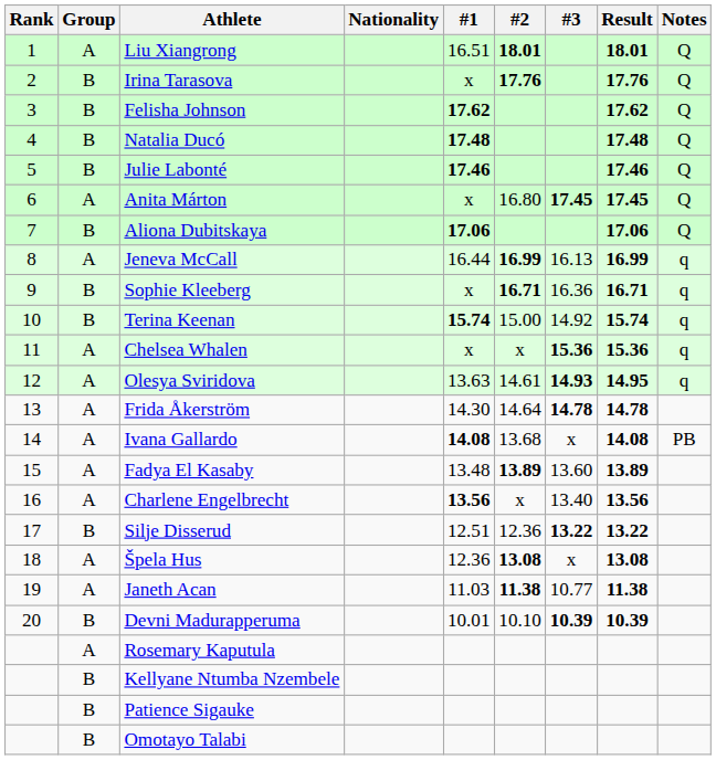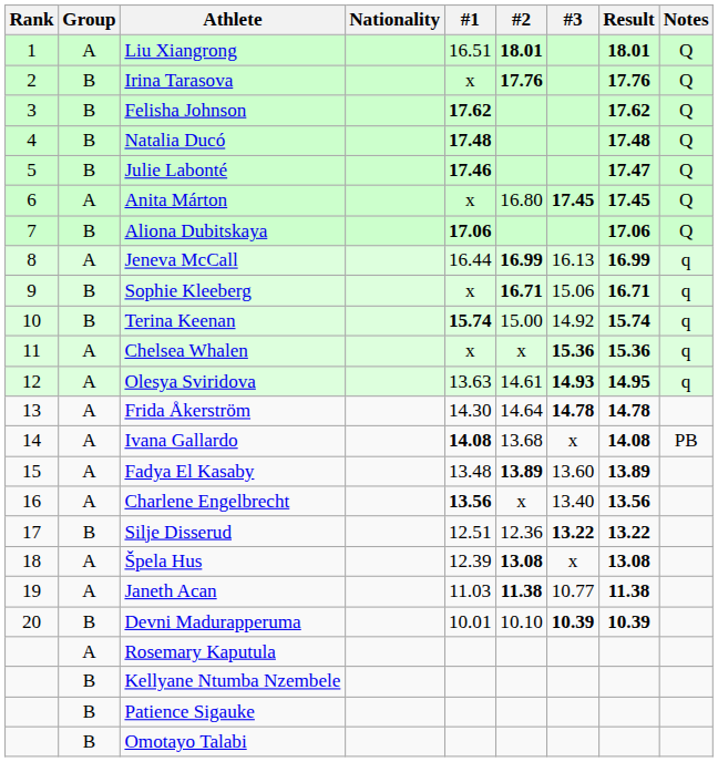Julie Labonté | Result: 17.46 -> 17.47
Sophie Kleeberg | #3: 16.36 -> 15.06
Špela Hus | #1: 12.36 -> 12.39
